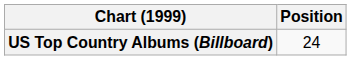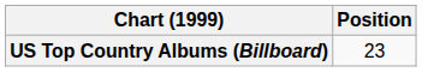US Top Country Albums (Billboard) | Position: 24 -> 23
